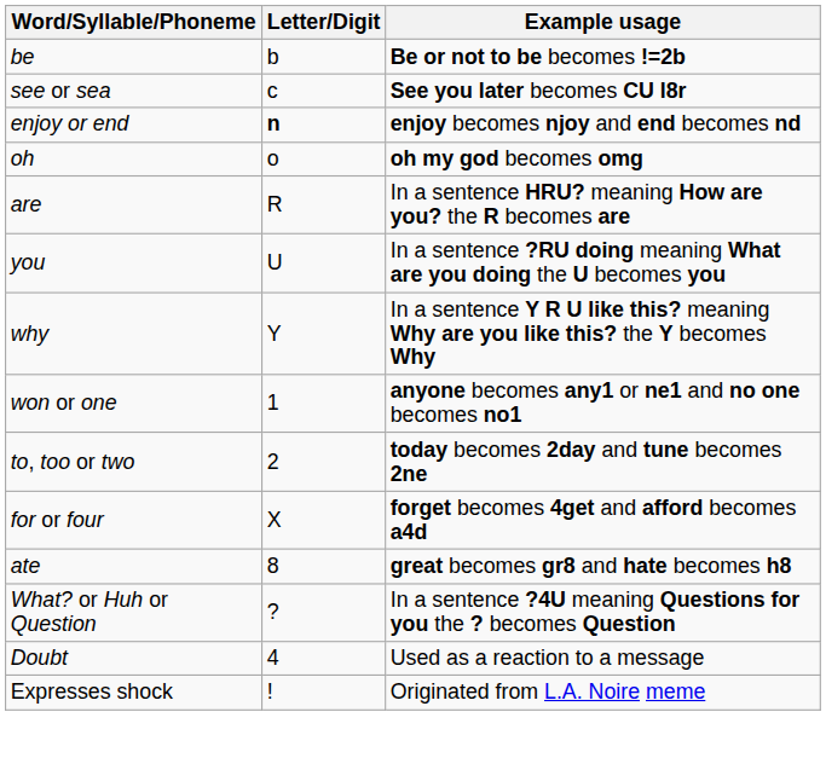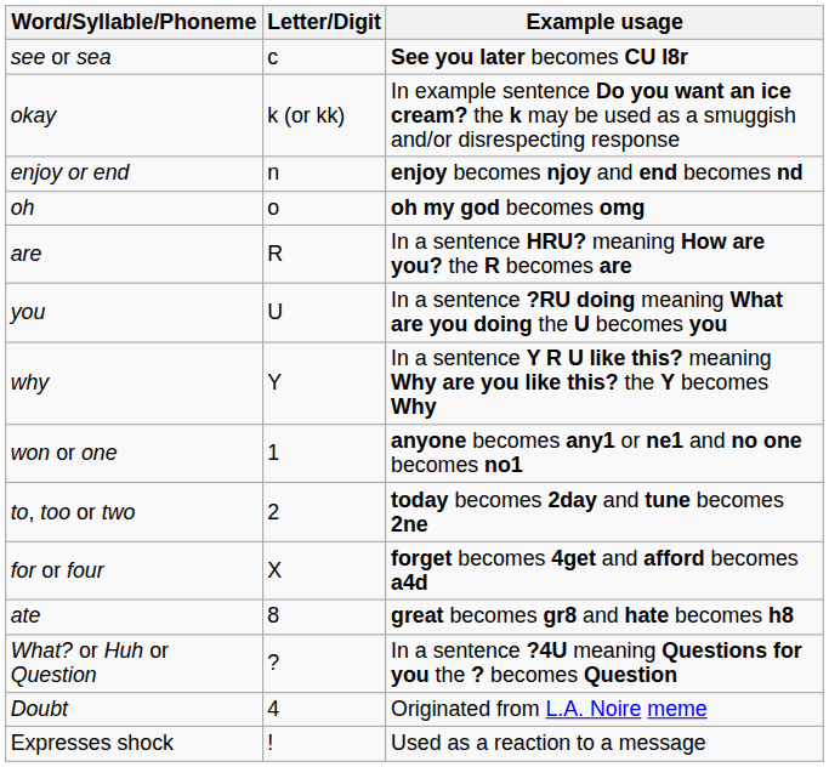- row: be | b | Be or not to be becomes !=2b
+ row: okay | k (or kk) | In example sentence Do you want an ice cream? the k may be used as a smuggish and/or disrespecting response
enjoy or end | Letter/Digit: bold -> normal
Doubt | Example usage: Used as a reaction to a message -> Originated from L.A. Noire meme
Expresses shock | Example usage: Originated from L.A. Noire meme -> Used as a reaction to a message
